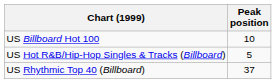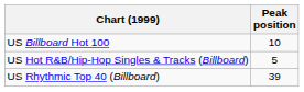US Rhythmic Top 40 (Billboard) | Peak position: 37 -> 39
